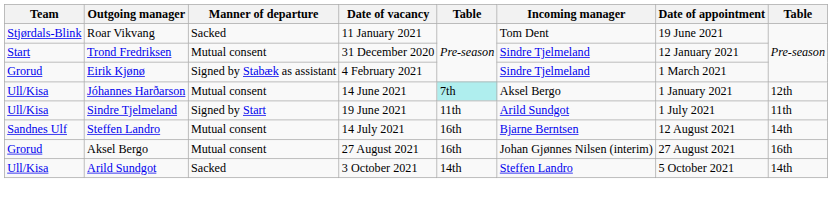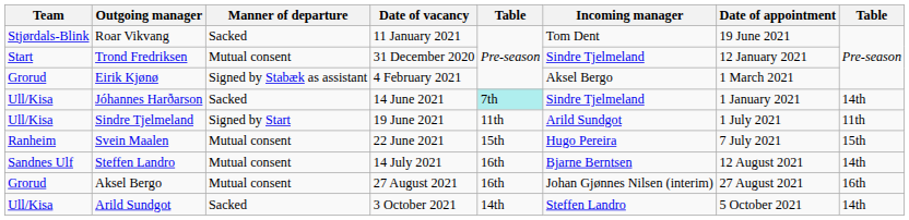Eirik Kjønø | Incoming manager: Sindre Tjelmeland -> Aksel Bergo
Jóhannes Harðarson | Manner of departure: Mutual consent -> Sacked
Jóhannes Harðarson | Incoming manager: Aksel Bergo -> Sindre Tjelmeland
Jóhannes Harðarson | column 8: 12th -> 14th
+ row: Ranheim | Svein Maalen | Mutual consent | 22 June 2021 | 15th | Hugo Pereira | 7 July 2021 | 15th
